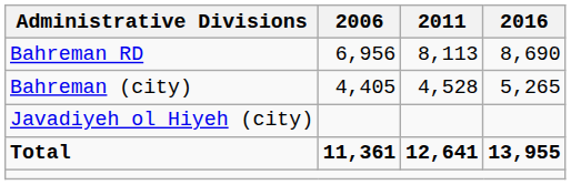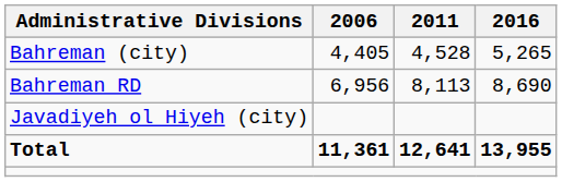rows swapped: Bahreman RD <-> Bahreman (city)
